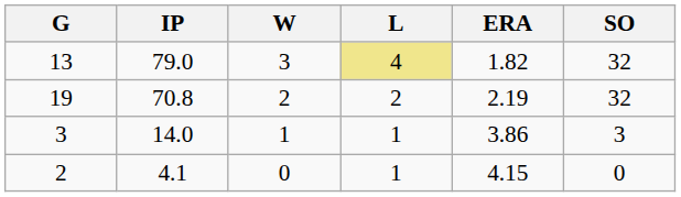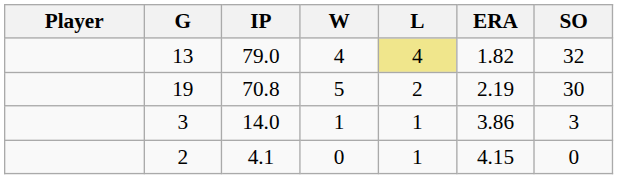+ column: Player
13 | W: 3 -> 4
19 | W: 2 -> 5
19 | SO: 32 -> 30
